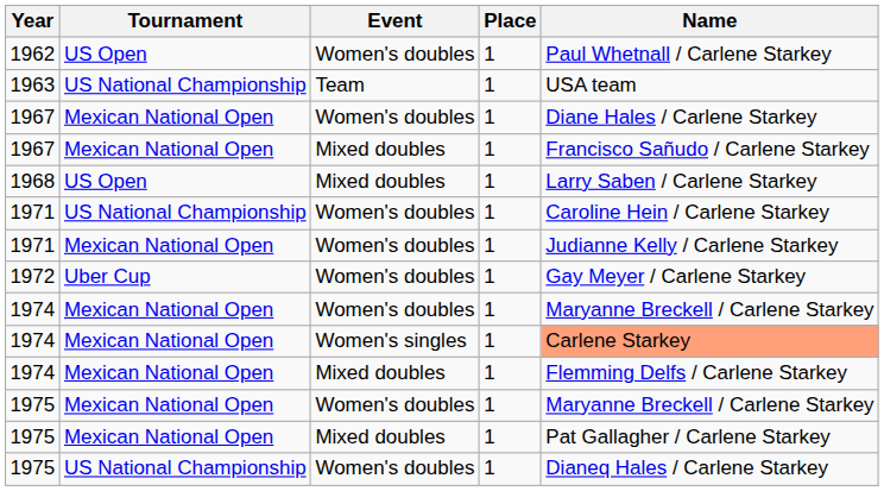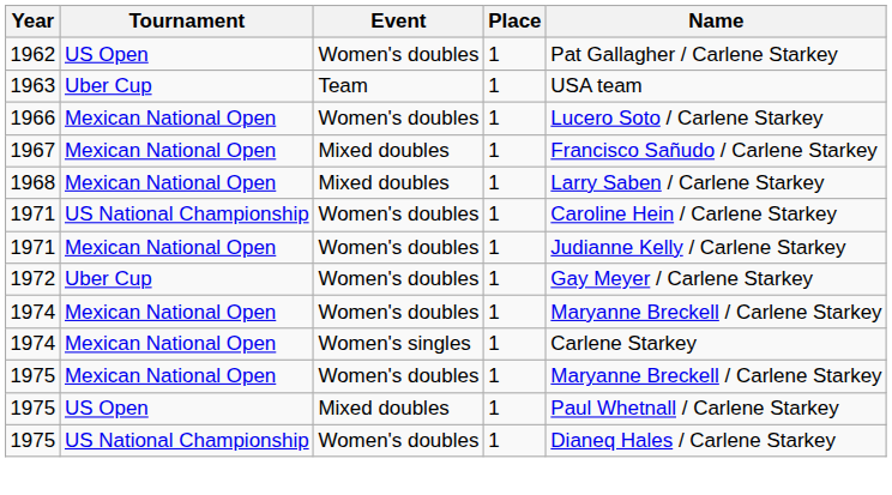1962 | Name: Paul Whetnall / Carlene Starkey -> Pat Gallagher / Carlene Starkey
1963 | Tournament: US National Championship -> Uber Cup
+ row: 1966 | Mexican National Open | Women's doubles | 1 | Lucero Soto / Carlene Starkey
- row: 1967 | Mexican National Open | Women's doubles | 1 | Diane Hales / Carlene Starkey
1968 | Tournament: US Open -> Mexican National Open
1974 / Women's singles | Name: lightsalmon background -> no background
- row: 1974 | Mexican National Open | Mixed doubles | 1 | Flemming Delfs / Carlene Starkey
1975 / Mixed doubles | Tournament: Mexican National Open -> US Open
1975 / Mixed doubles | Name: Pat Gallagher / Carlene Starkey -> Paul Whetnall / Carlene Starkey
